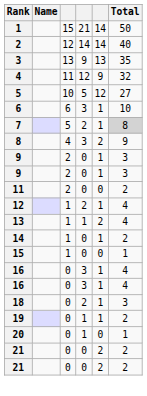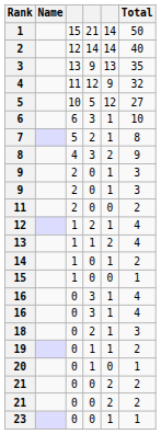7 | Total: lightgrey background -> no background
+ row: 23 | 0 | 0 | 1 | 1
